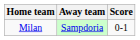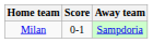columns swapped: Score <-> Away team
